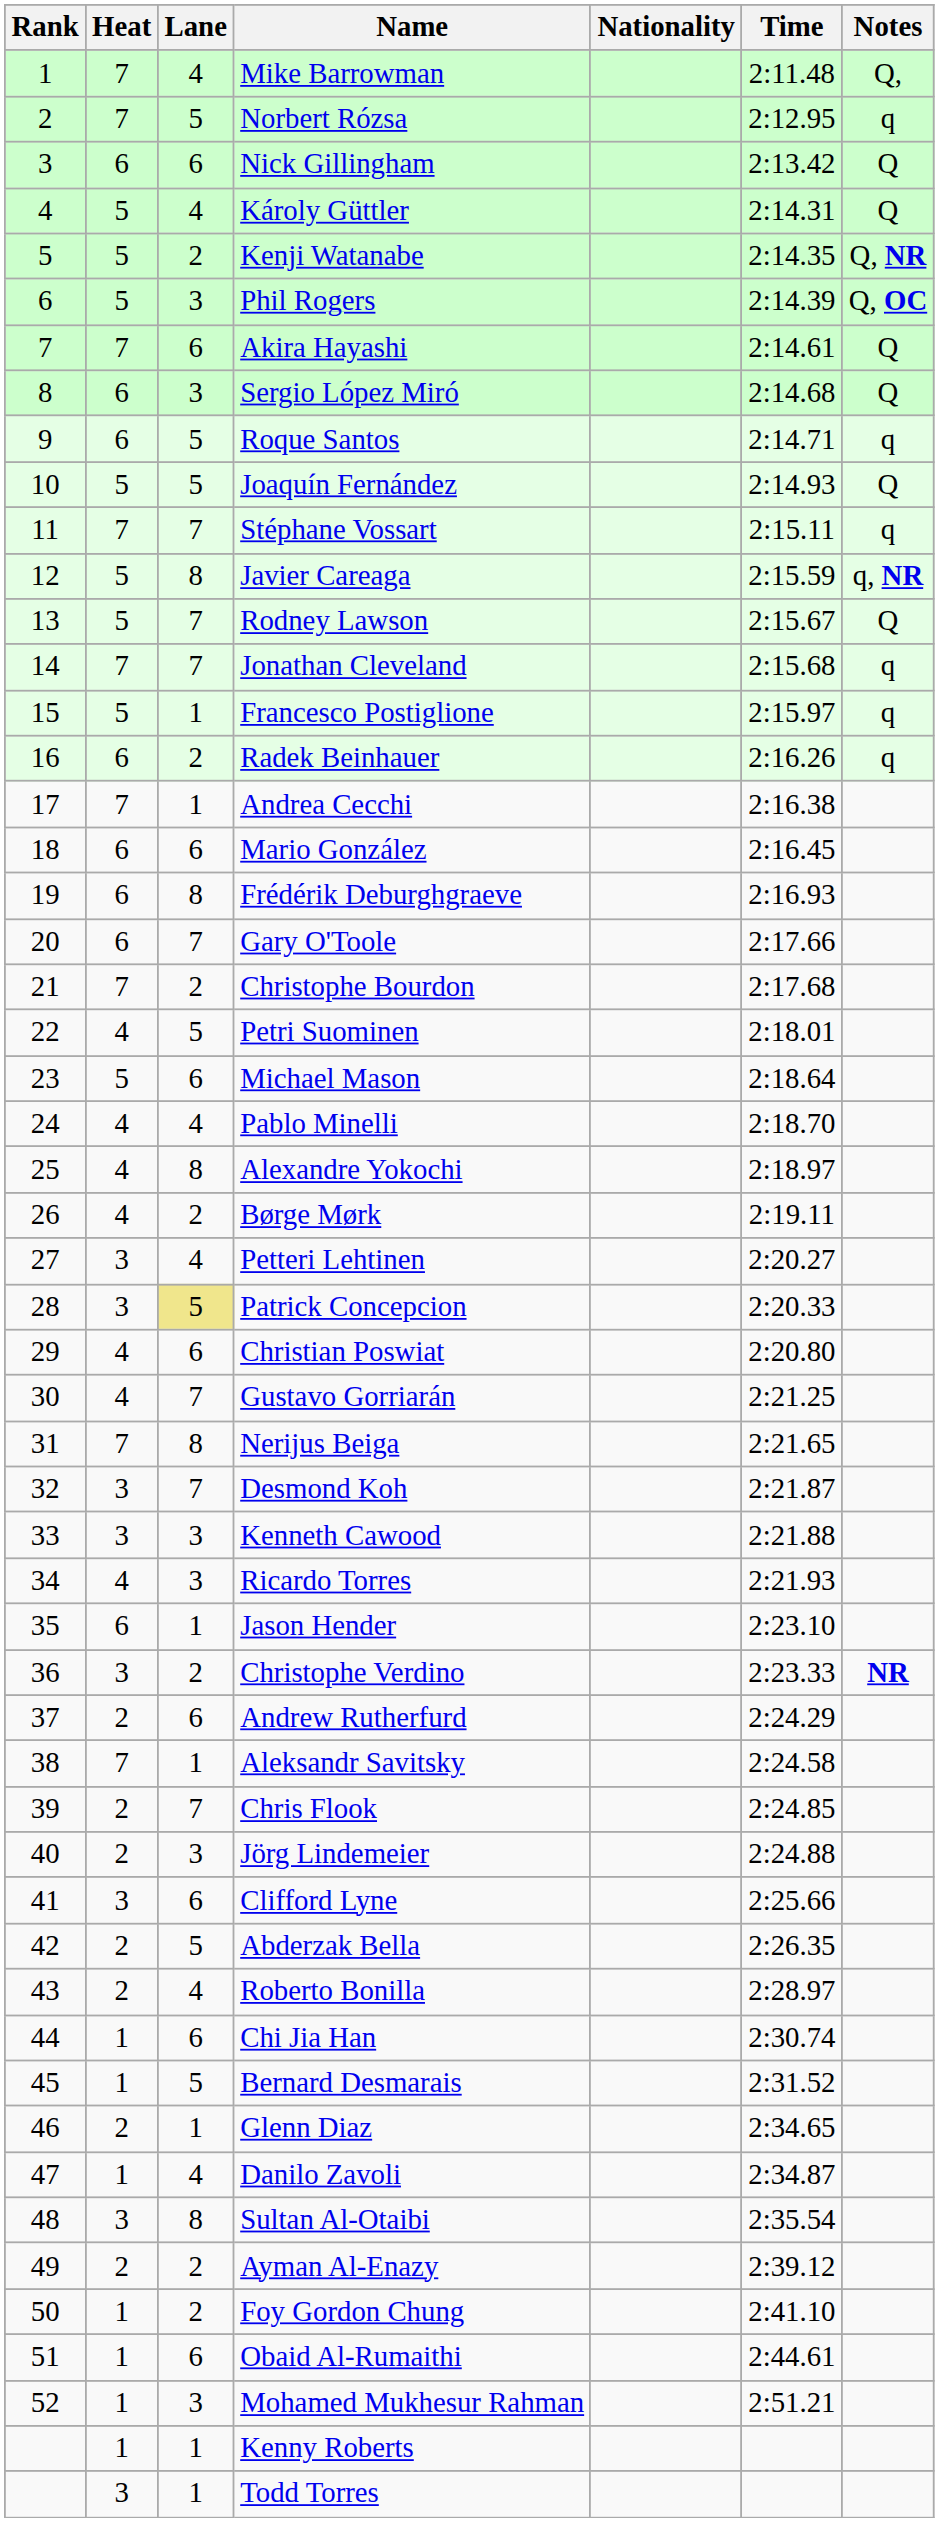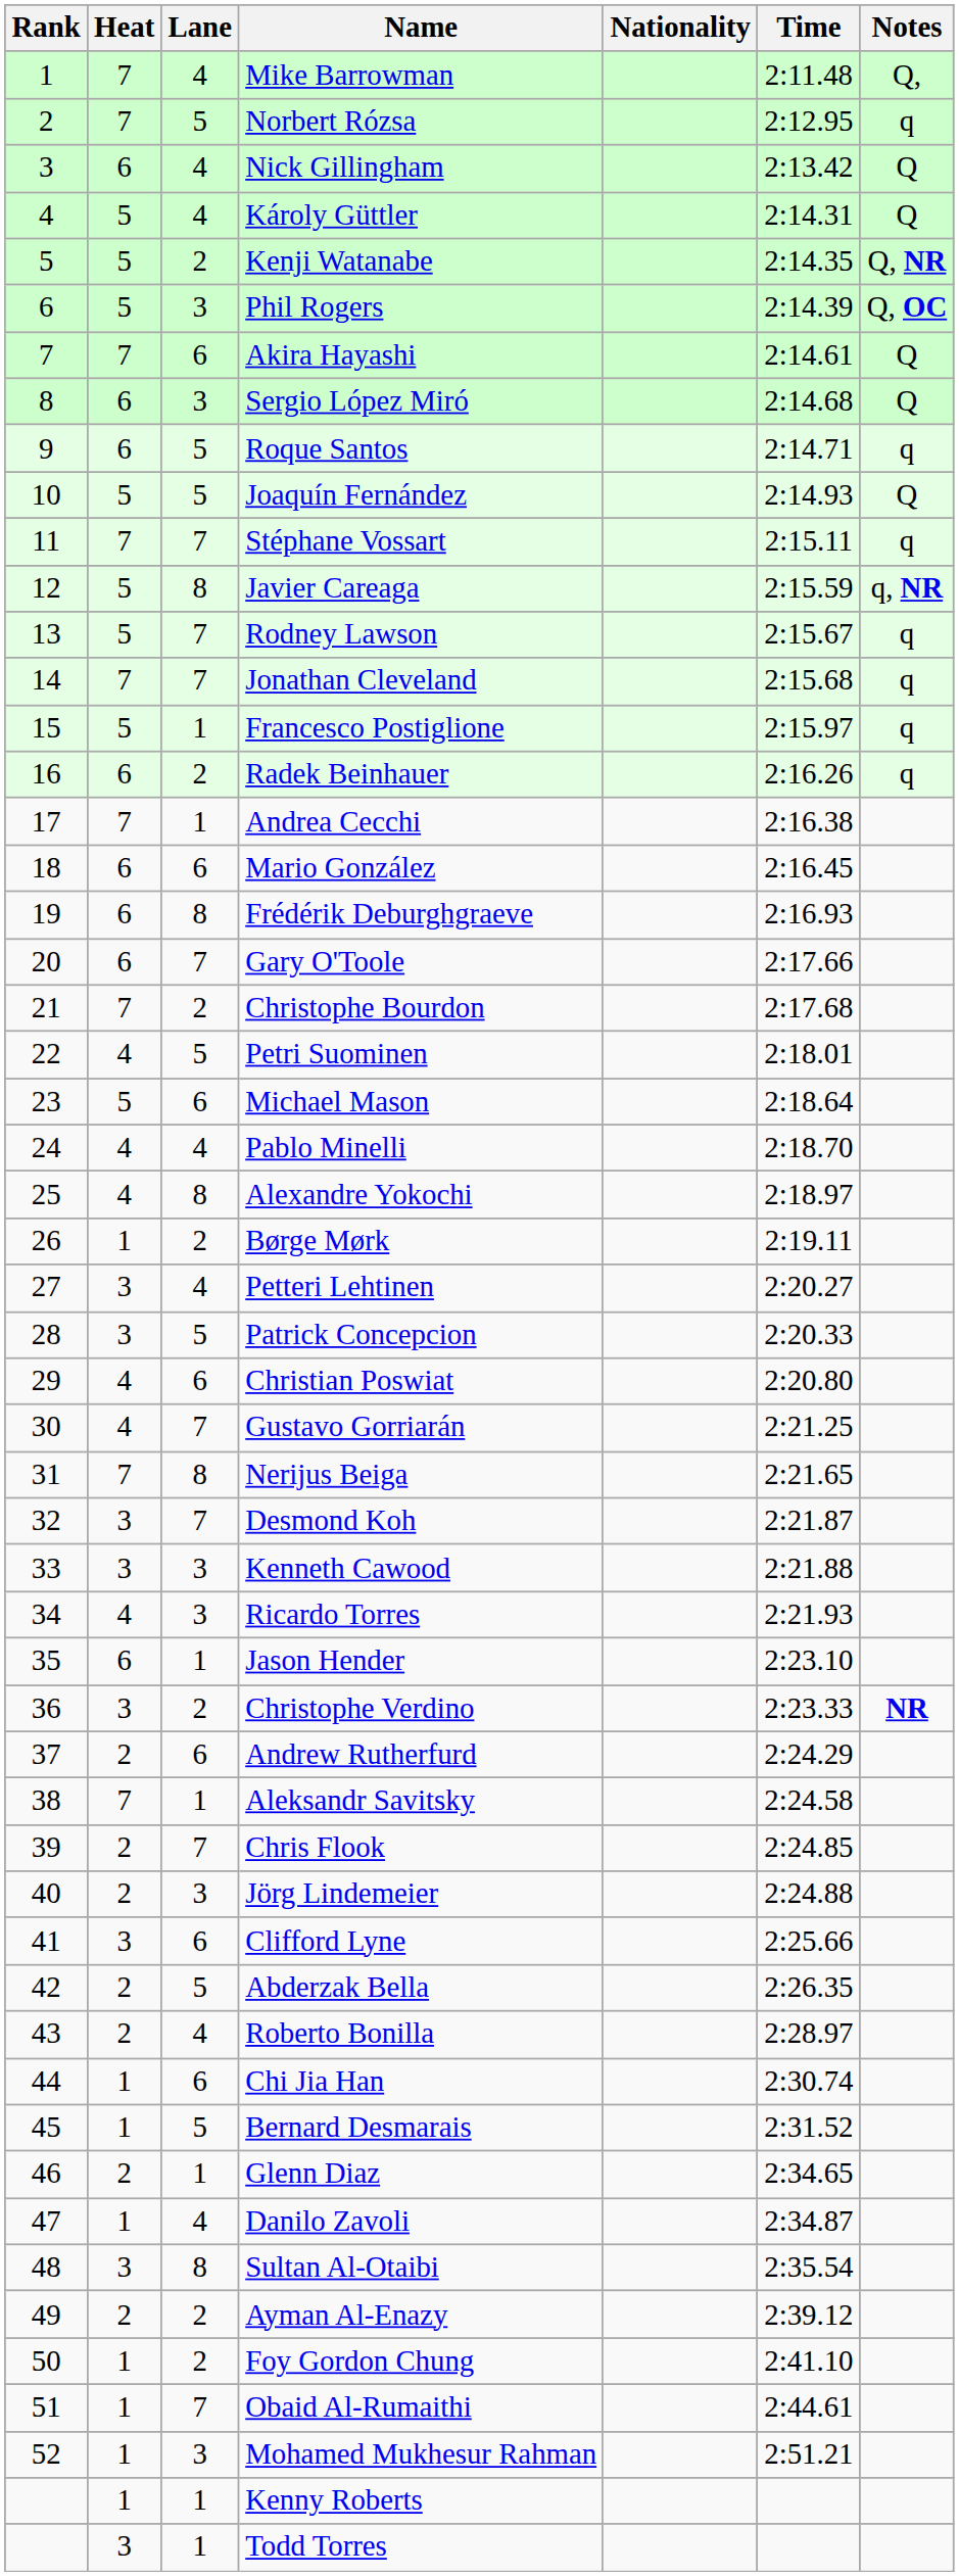Nick Gillingham | Lane: 6 -> 4
Rodney Lawson | Notes: Q -> q
Børge Mørk | Heat: 4 -> 1
Patrick Concepcion | Lane: khaki background -> no background
Obaid Al-Rumaithi | Lane: 6 -> 7
